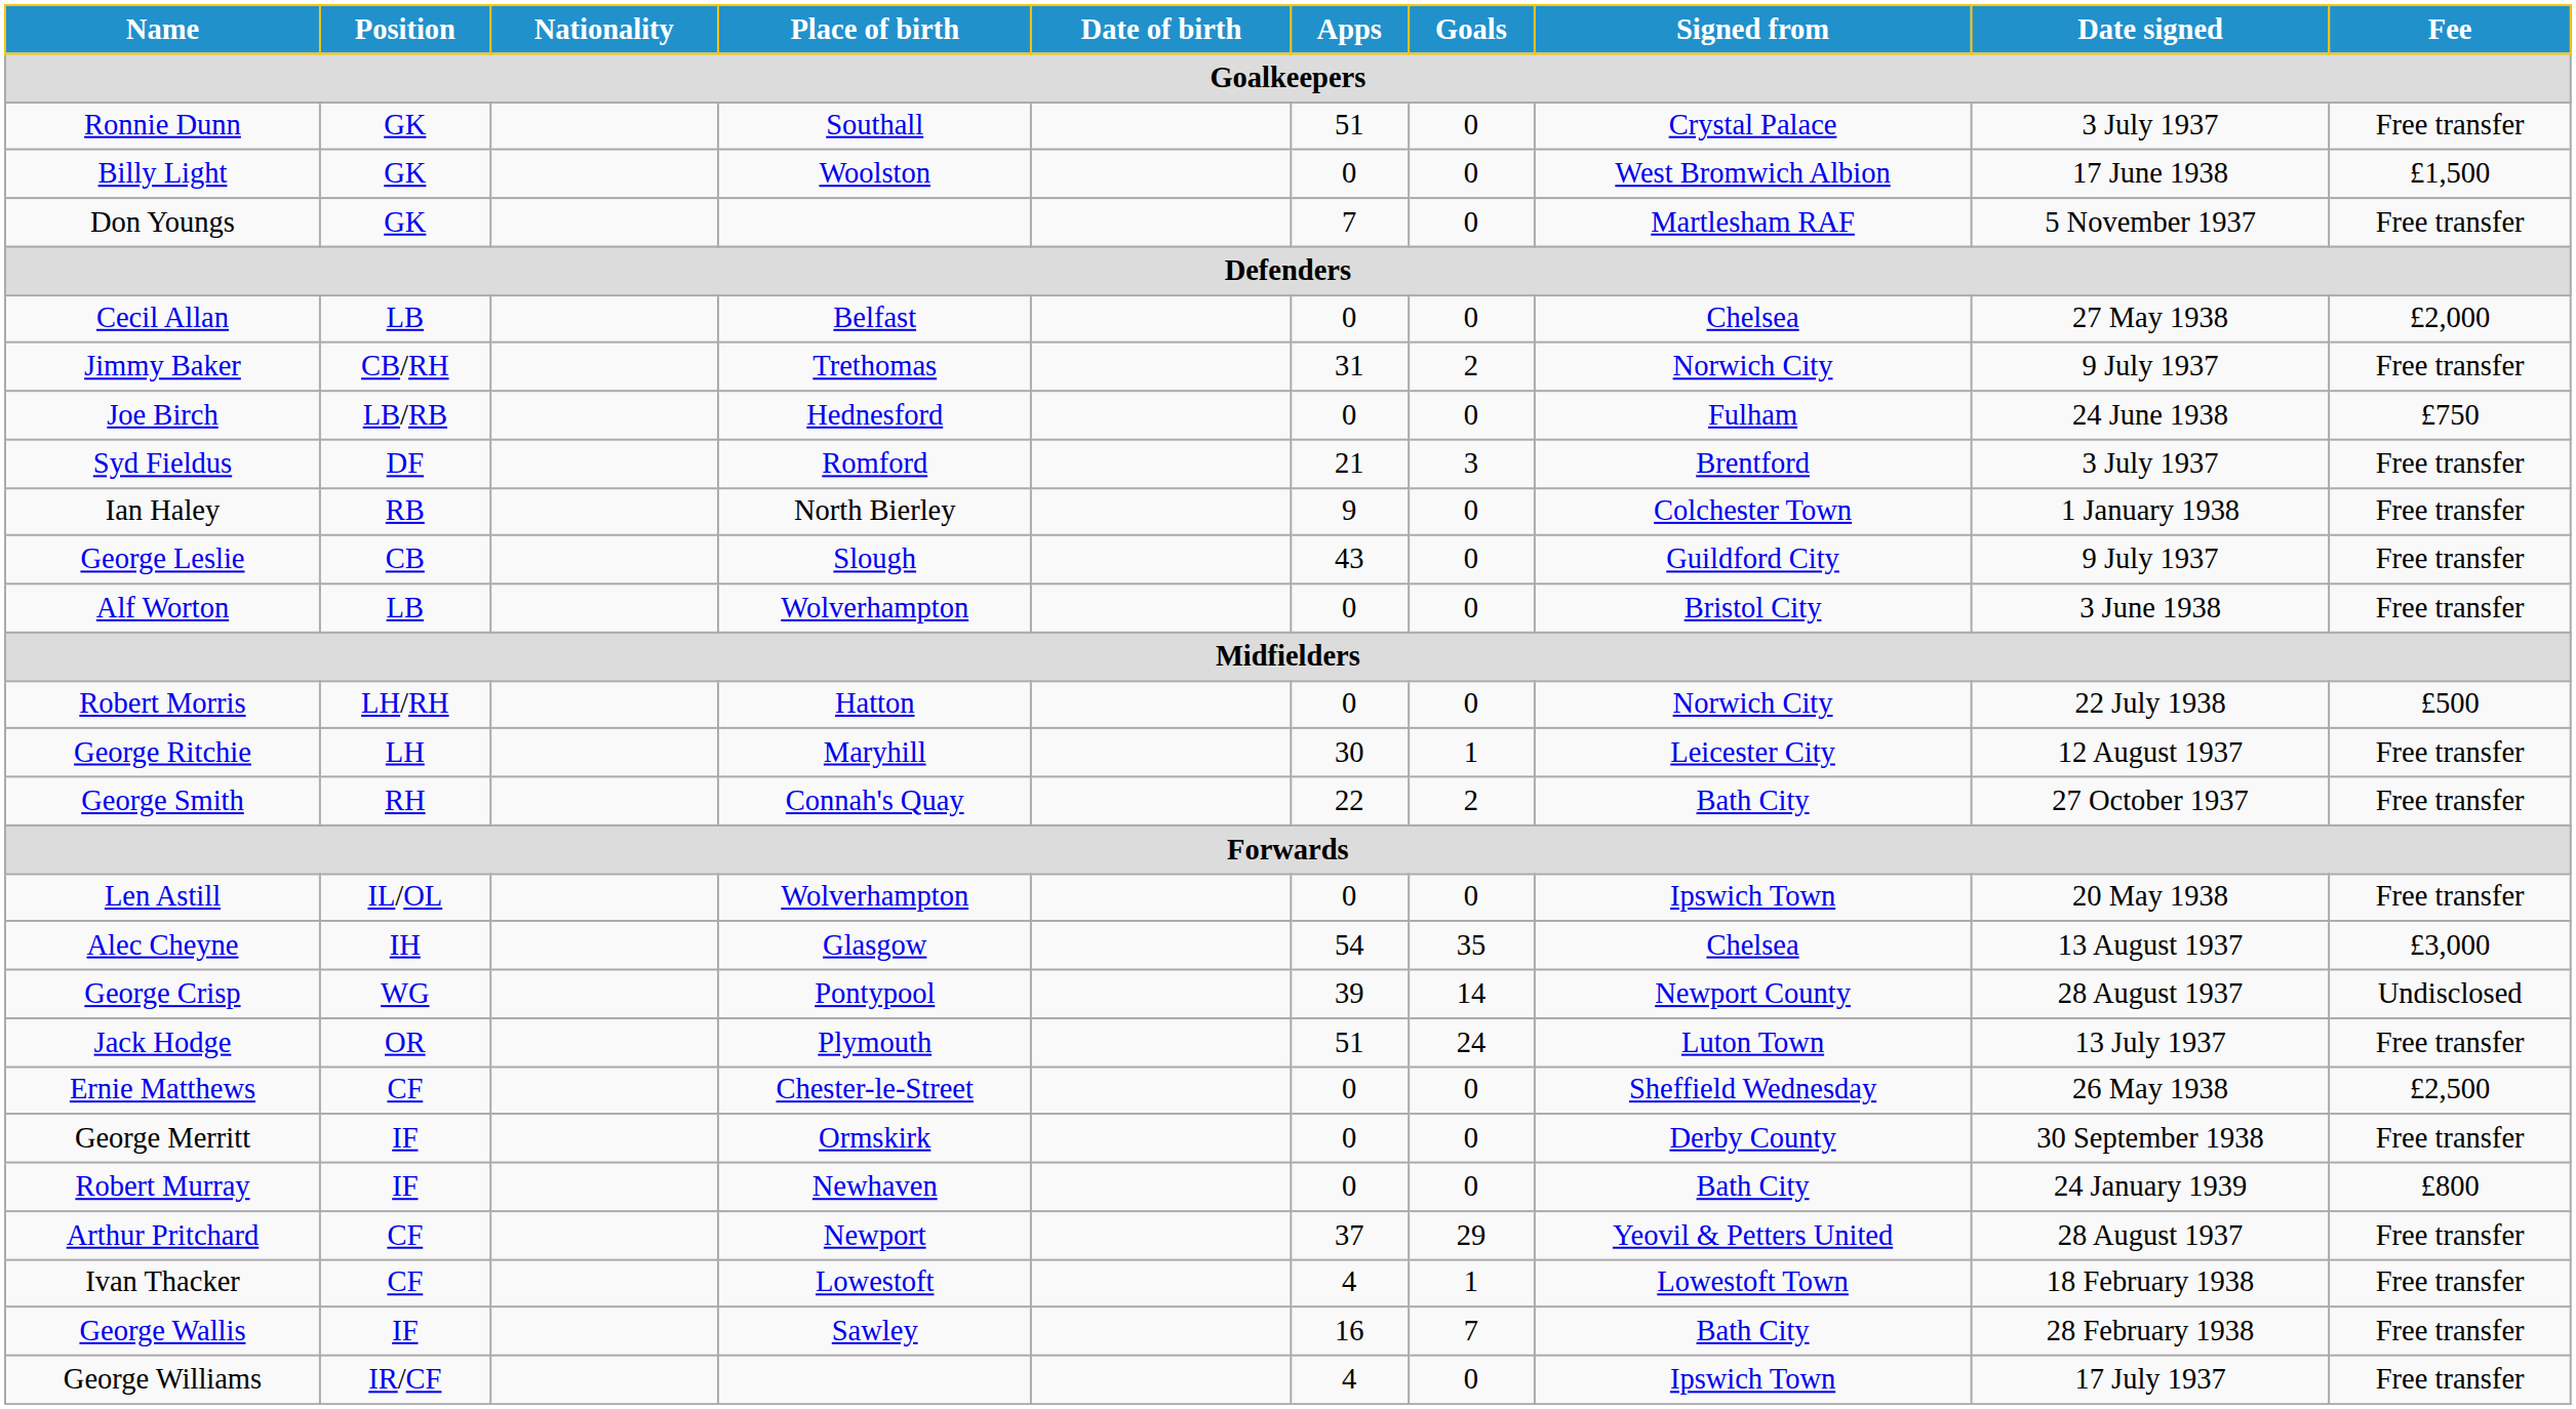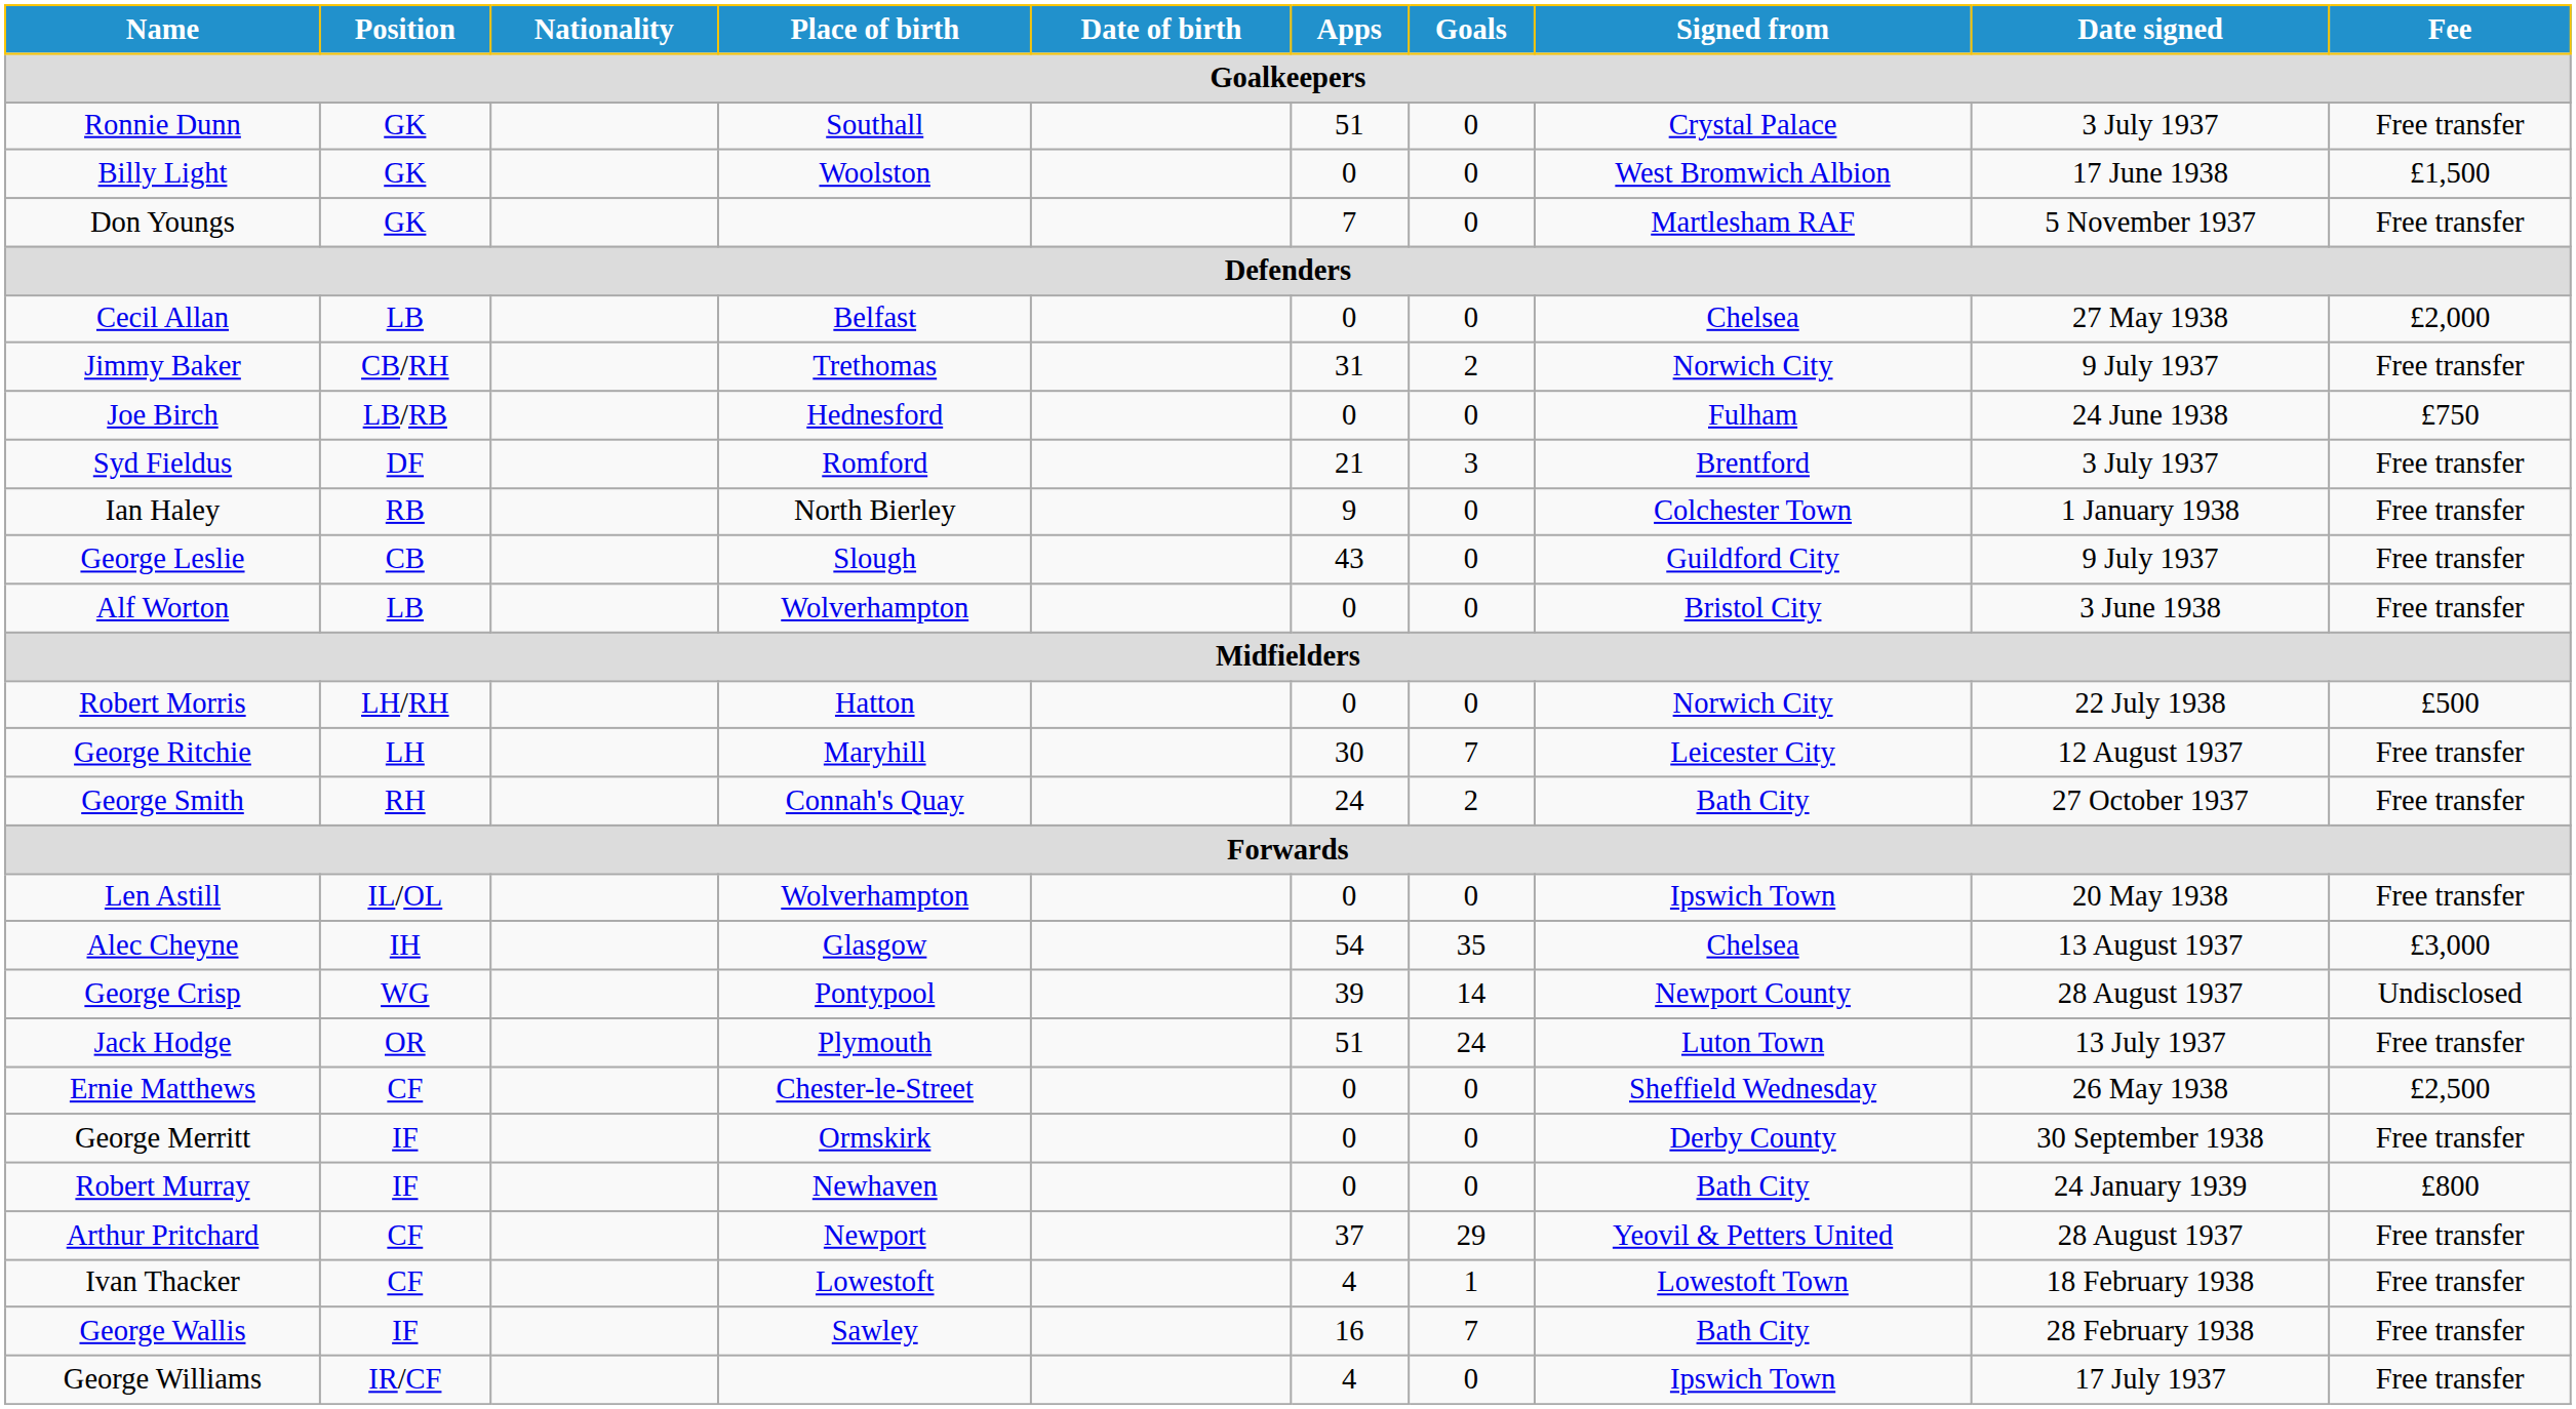George Ritchie | Goals: 1 -> 7
George Smith | Apps: 22 -> 24
